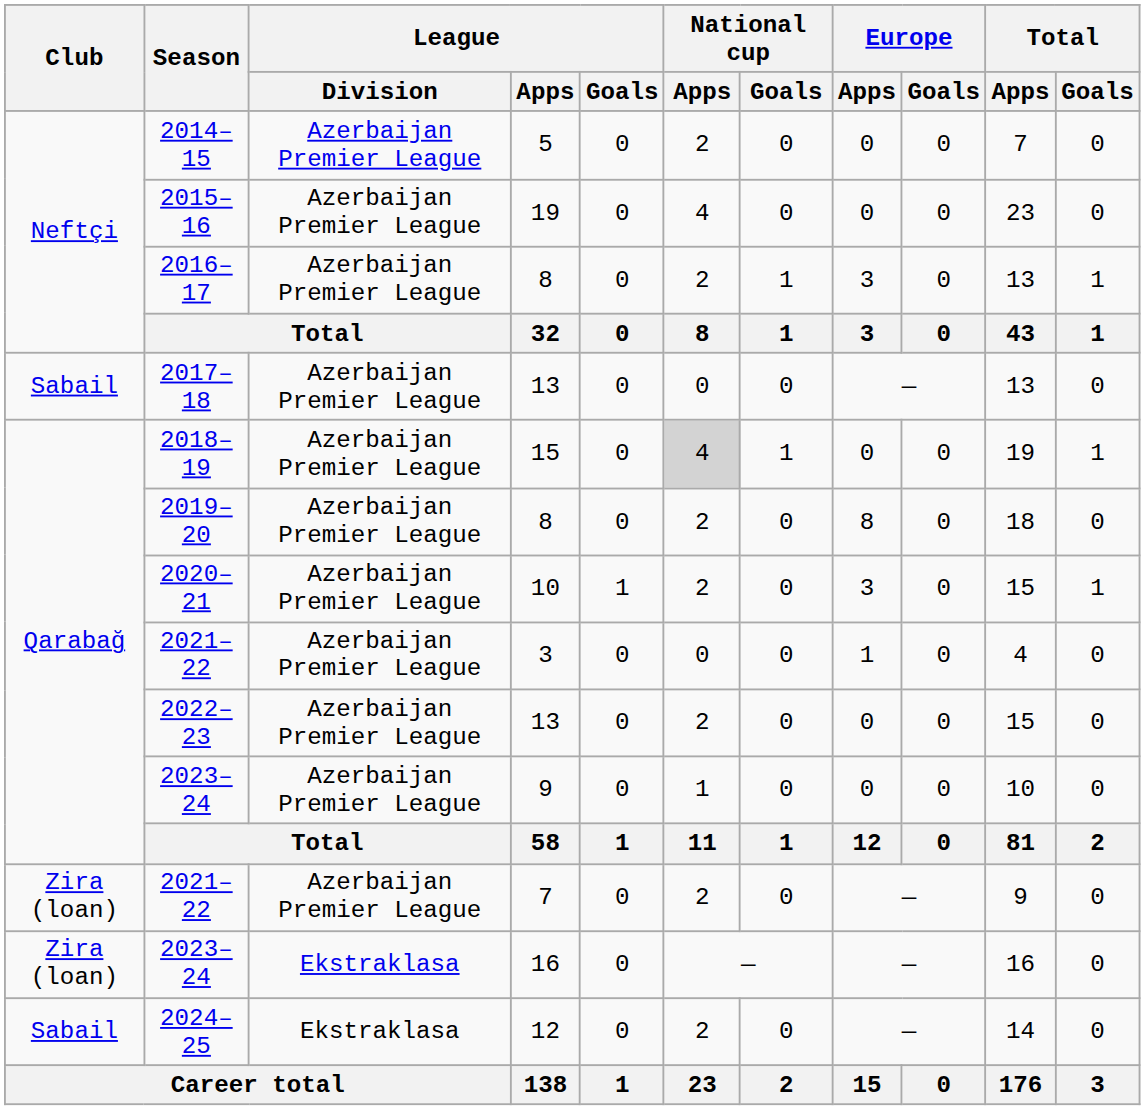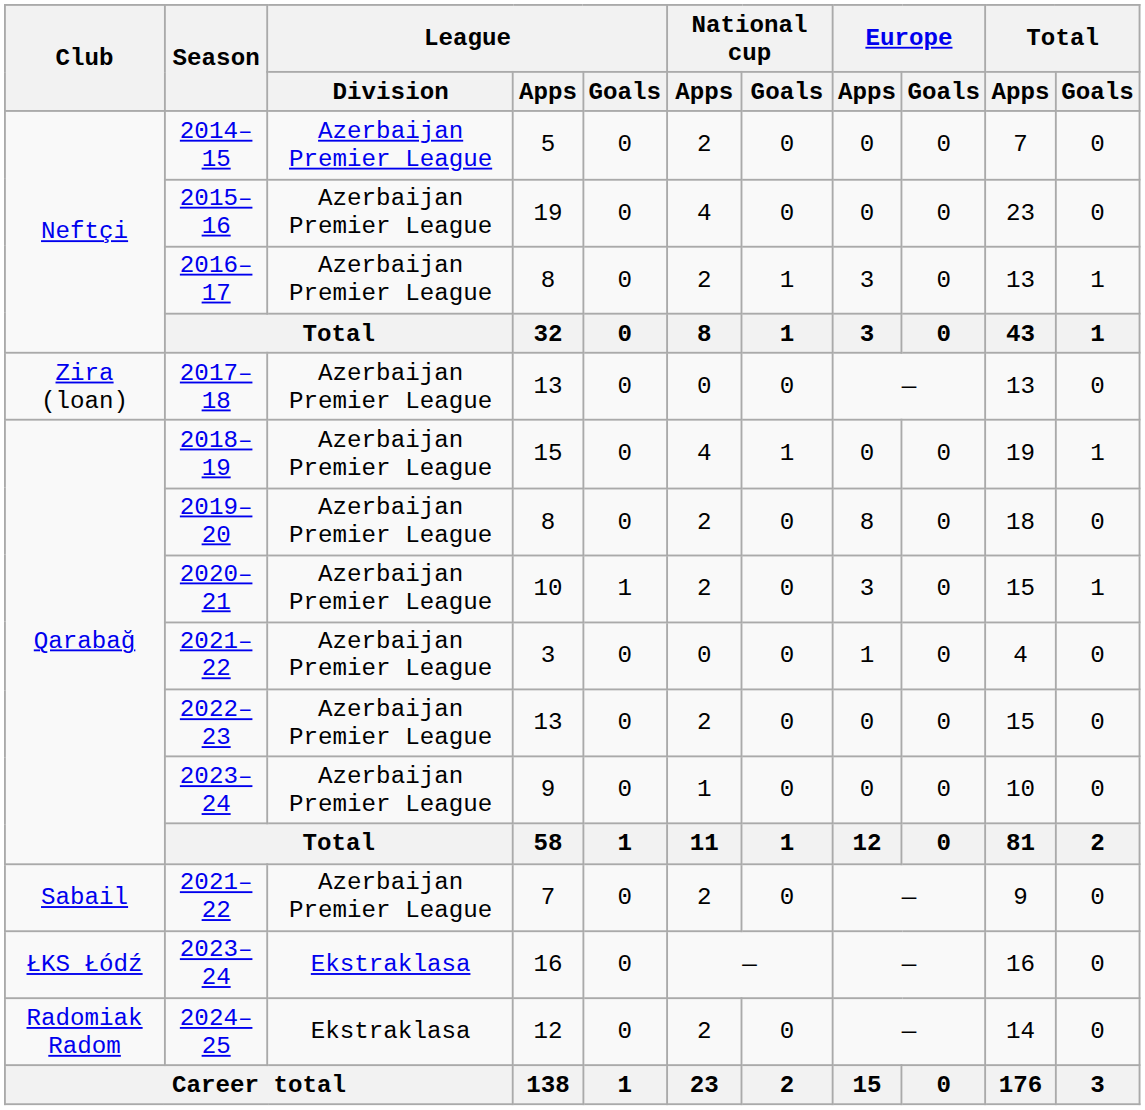2017–18 | Club: Sabail -> Zira (loan)
2018–19 | National cup / Apps: lightgrey background -> no background
2021–22 / 7 | Club: Zira (loan) -> Sabail
2023–24 / 16 | Club: Zira (loan) -> ŁKS Łódź
2024–25 | Club: Sabail -> Radomiak Radom
